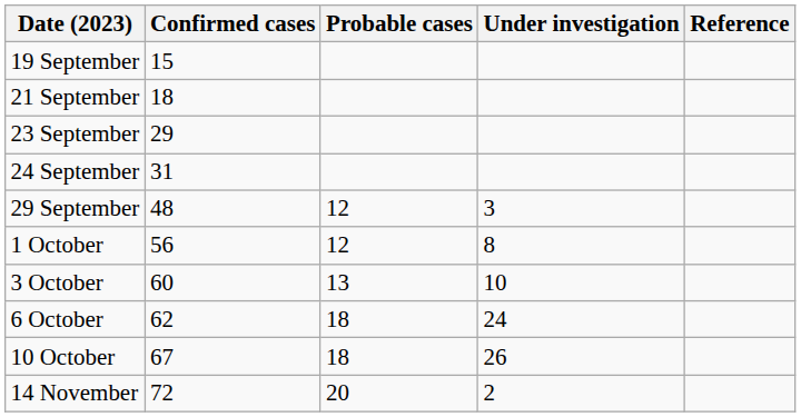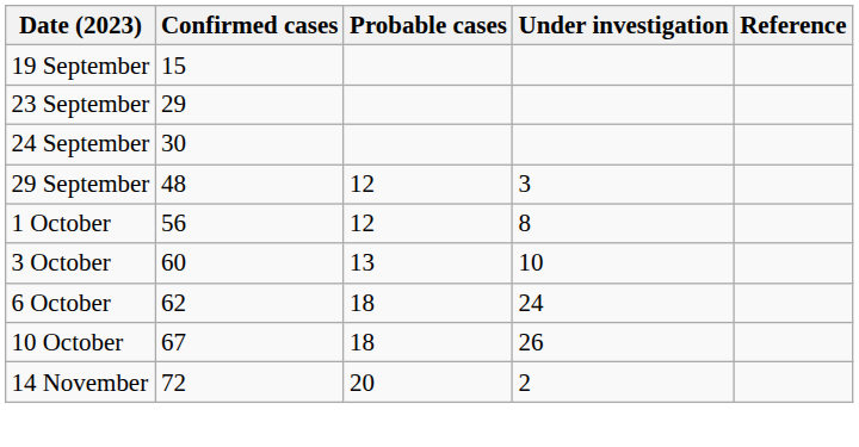- row: 21 September | 18
24 September | Confirmed cases: 31 -> 30
